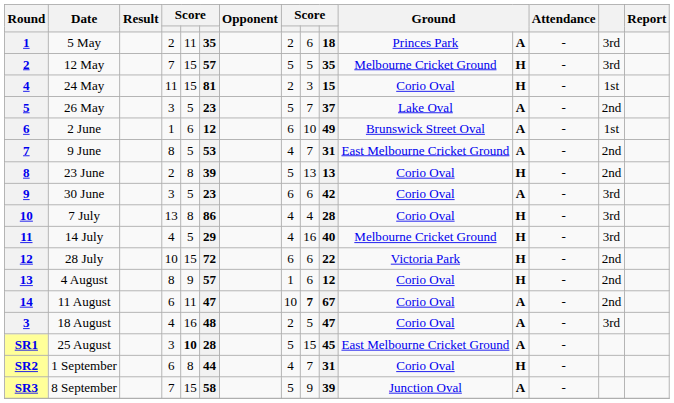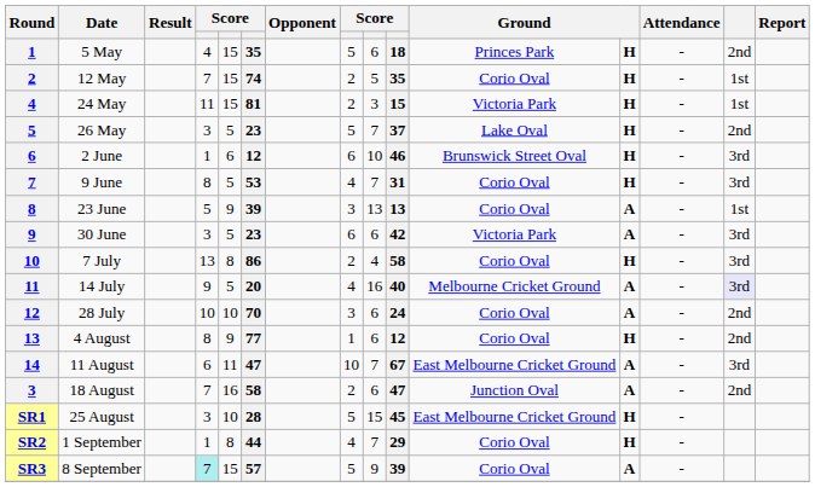5 May | column 4: 2 -> 4
5 May | column 5: 11 -> 15
5 May | column 8: 2 -> 5
5 May | column 12: A -> H
5 May | column 14: 3rd -> 2nd
12 May | column 6: 57 -> 74
12 May | column 8: 5 -> 2
12 May | column 11: Melbourne Cricket Ground -> Corio Oval
12 May | column 14: 3rd -> 1st
24 May | column 11: Corio Oval -> Victoria Park
26 May | column 12: A -> H
2 June | column 10: 49 -> 46
2 June | column 12: A -> H
2 June | column 14: 1st -> 3rd
9 June | column 11: East Melbourne Cricket Ground -> Corio Oval
9 June | column 12: A -> H
9 June | column 14: 2nd -> 3rd
23 June | column 4: 2 -> 5
23 June | column 5: 8 -> 9
23 June | column 8: 5 -> 3
23 June | column 12: H -> A
23 June | column 14: 2nd -> 1st
30 June | column 11: Corio Oval -> Victoria Park
7 July | column 8: 4 -> 2
7 July | column 10: 28 -> 58
14 July | column 4: 4 -> 9
14 July | column 6: 29 -> 20
14 July | column 12: H -> A
14 July | column 14: no background -> lavender background
28 July | column 5: 15 -> 10
28 July | column 6: 72 -> 70
28 July | column 8: 6 -> 3
28 July | column 10: 22 -> 24
28 July | column 11: Victoria Park -> Corio Oval
28 July | column 12: H -> A
4 August | column 6: 57 -> 77
11 August | column 9: bold -> normal
11 August | column 11: Corio Oval -> East Melbourne Cricket Ground
11 August | column 14: 2nd -> 3rd
18 August | column 4: 4 -> 7
18 August | column 6: 48 -> 58
18 August | column 9: 5 -> 6
18 August | column 11: Corio Oval -> Junction Oval
18 August | column 14: 3rd -> 2nd
25 August | column 5: bold -> normal
25 August | column 12: A -> H
1 September | column 4: 6 -> 1
1 September | column 10: 31 -> 29
8 September | column 4: no background -> paleturquoise background
8 September | column 6: 58 -> 57
8 September | column 11: Junction Oval -> Corio Oval
